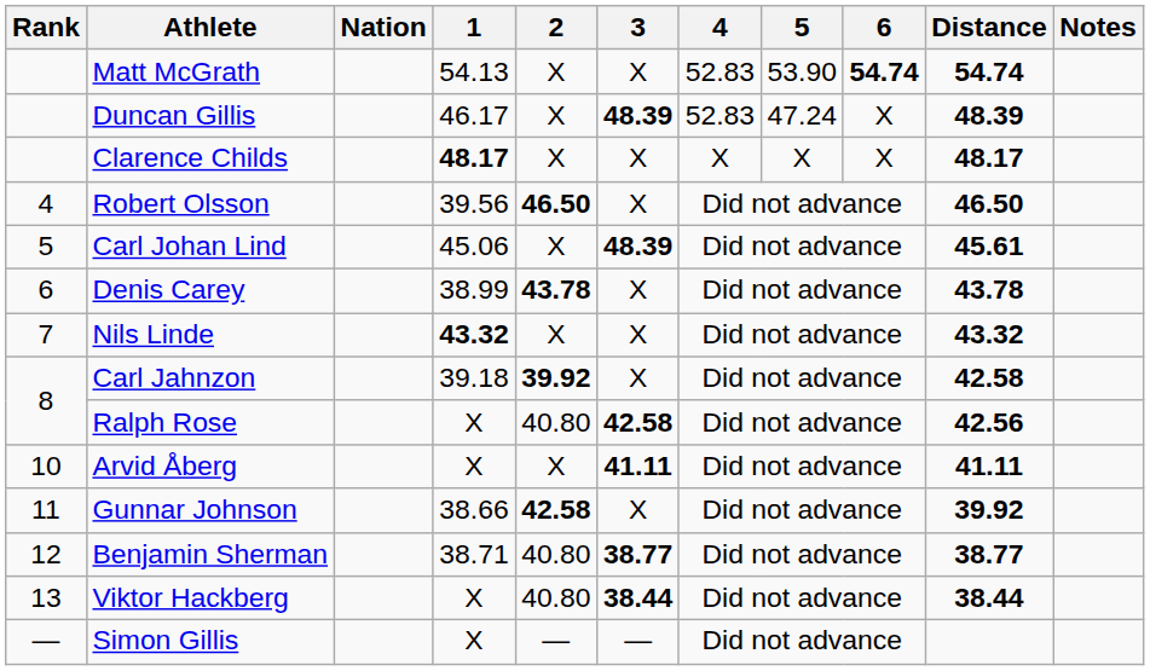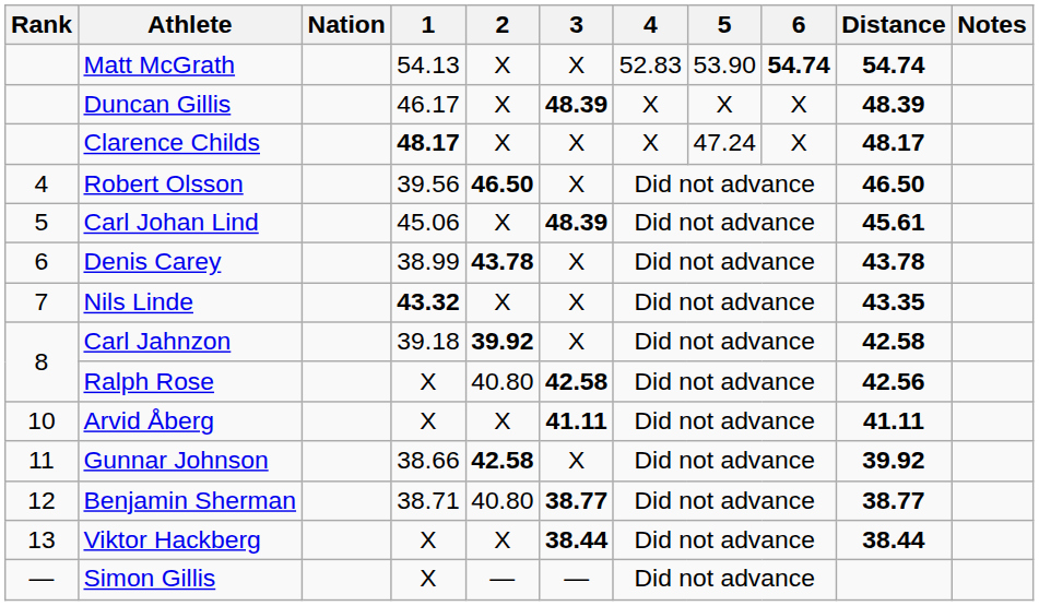Duncan Gillis | 4: 52.83 -> X
Duncan Gillis | 5: 47.24 -> X
Clarence Childs | 5: X -> 47.24
Nils Linde | Distance: 43.32 -> 43.35
Viktor Hackberg | 2: 40.80 -> X
